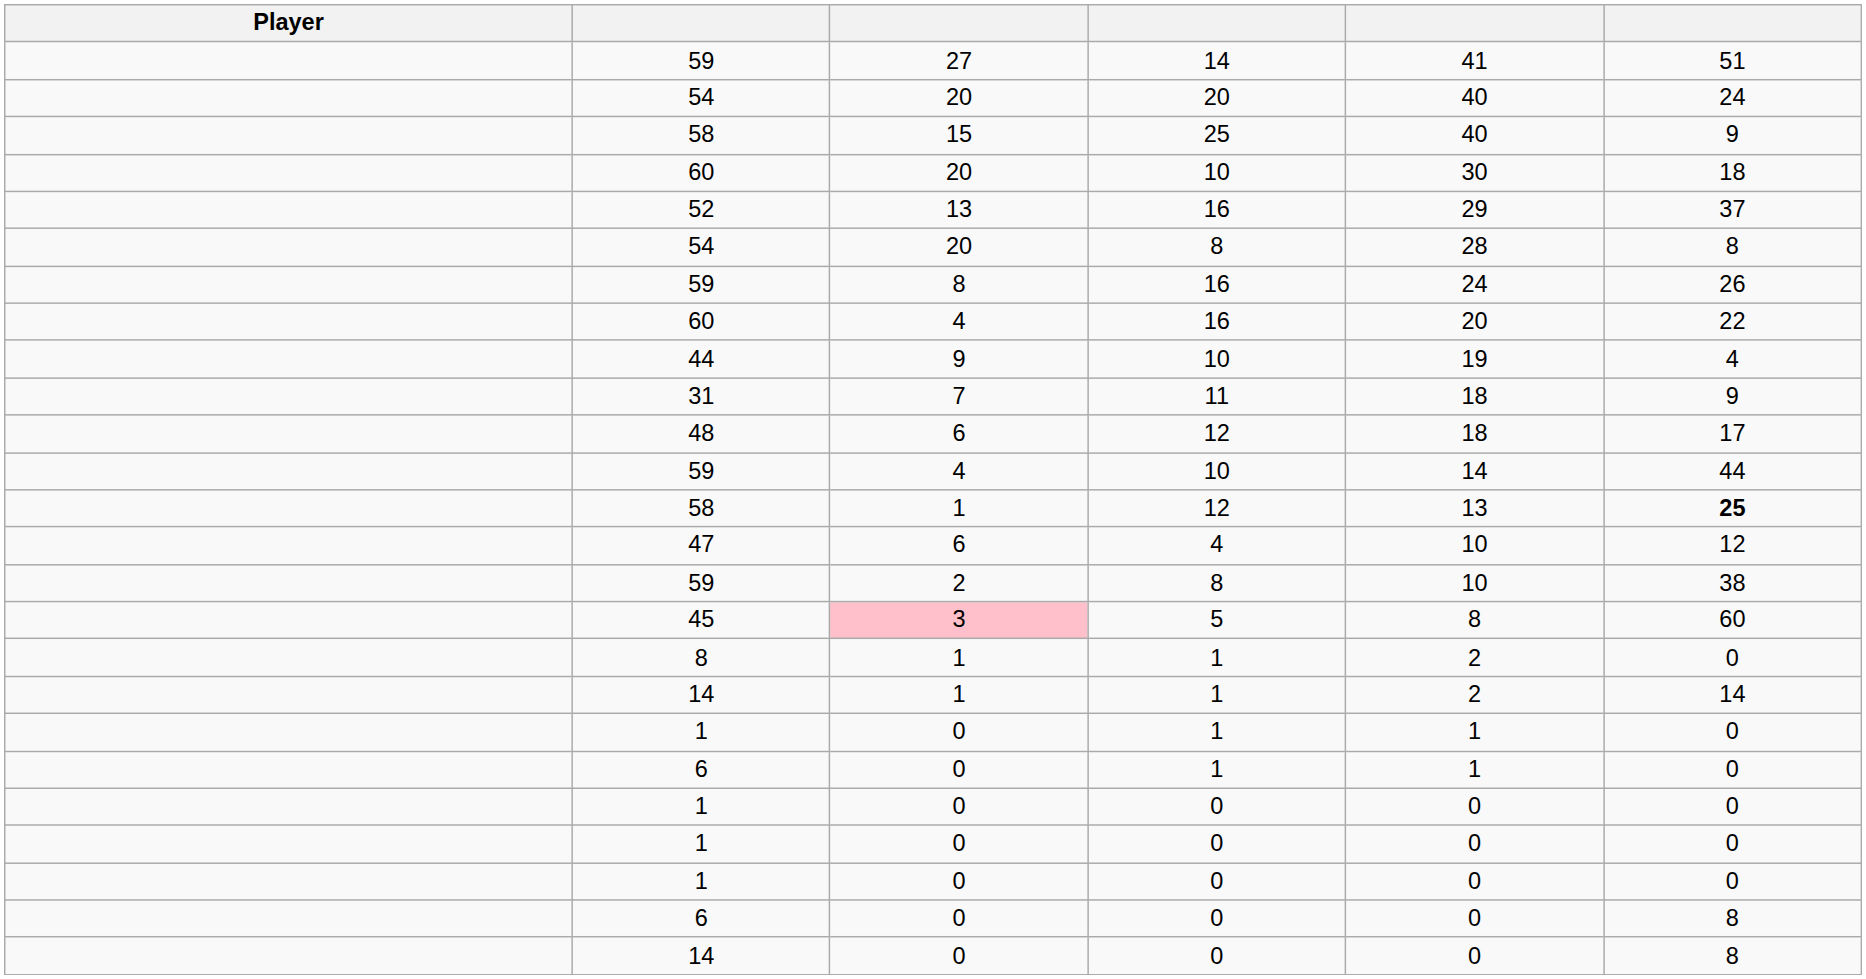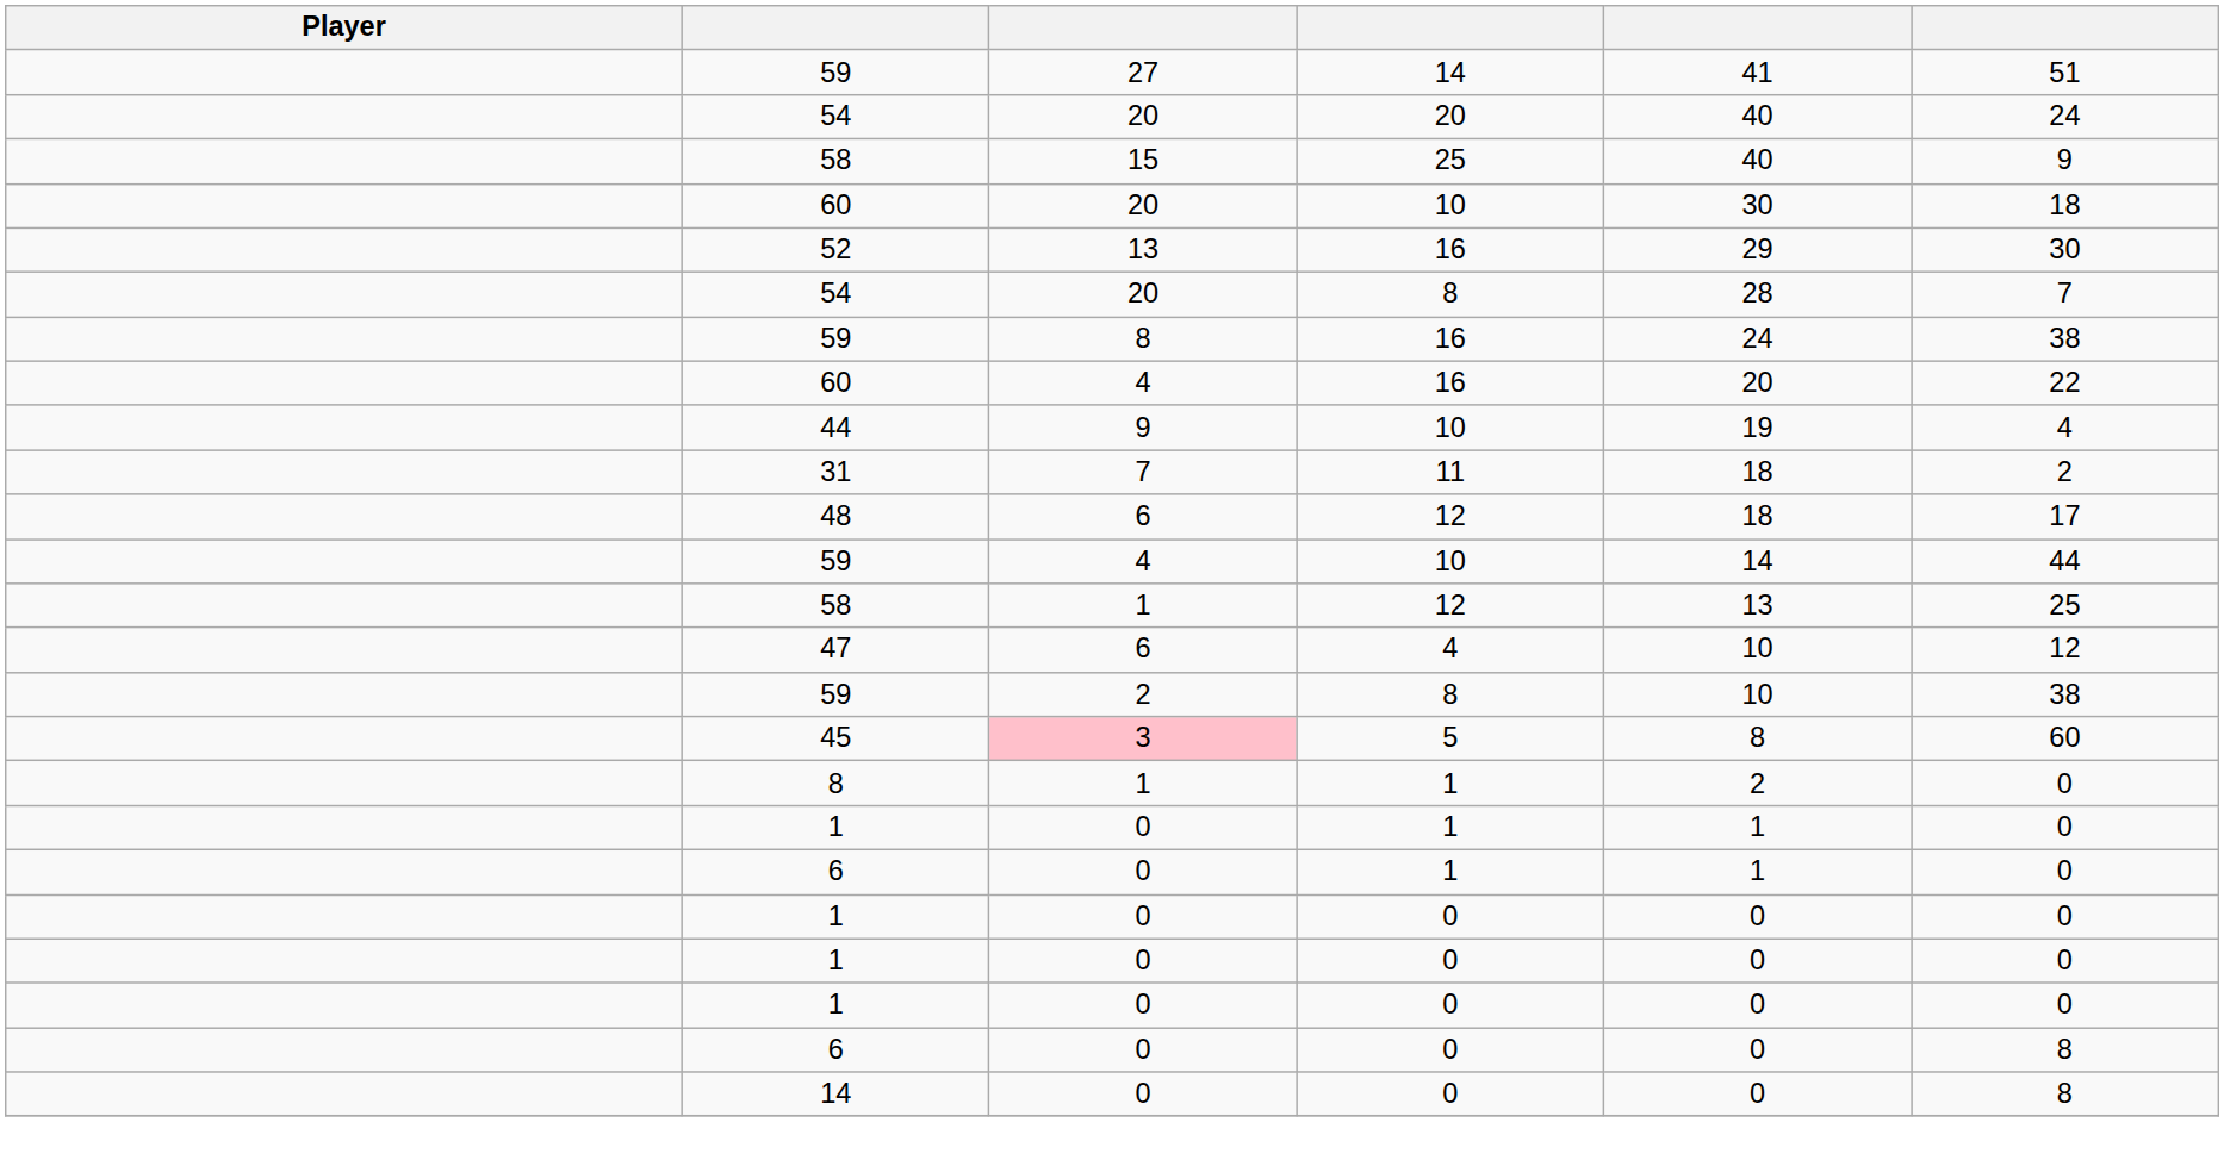52 | column 6: 37 -> 30
54 / 8 | column 6: 8 -> 7
59 / 16 | column 6: 26 -> 38
31 | column 6: 9 -> 2
58 / 12 | column 6: bold -> normal
- row: 14 | 1 | 1 | 2 | 14
